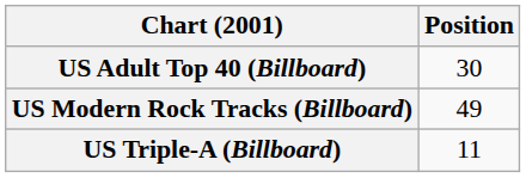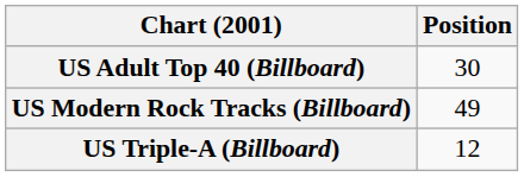US Triple-A (Billboard) | Position: 11 -> 12
